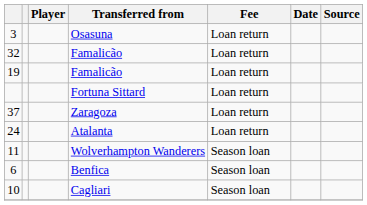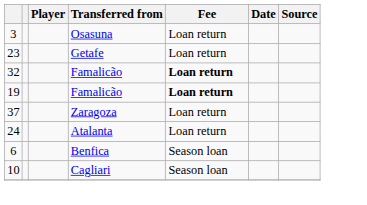+ row: 23 | Getafe | Loan return
32 / Famalicão | Fee: normal -> bold
19 / Famalicão | Fee: normal -> bold
- row: Fortuna Sittard | Loan return
- row: 11 | Wolverhampton Wanderers | Season loan
